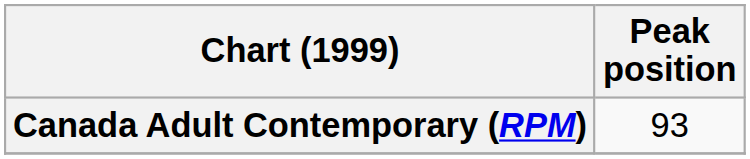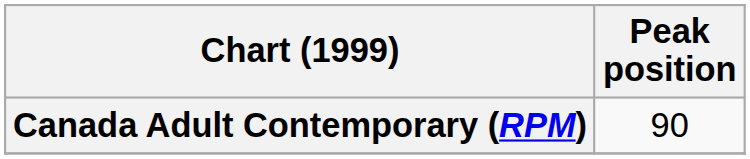Canada Adult Contemporary (RPM) | Peak position: 93 -> 90
